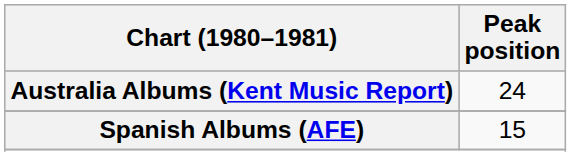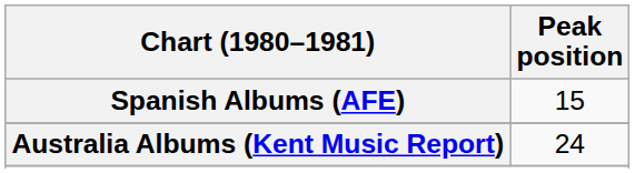rows swapped: Australia Albums (Kent Music Report) <-> Spanish Albums (AFE)
